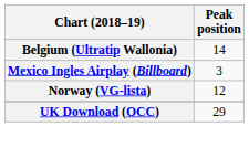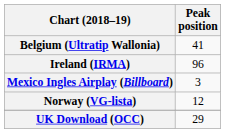Belgium (Ultratip Wallonia) | Peak position: 14 -> 41
+ row: Ireland (IRMA) | 96
